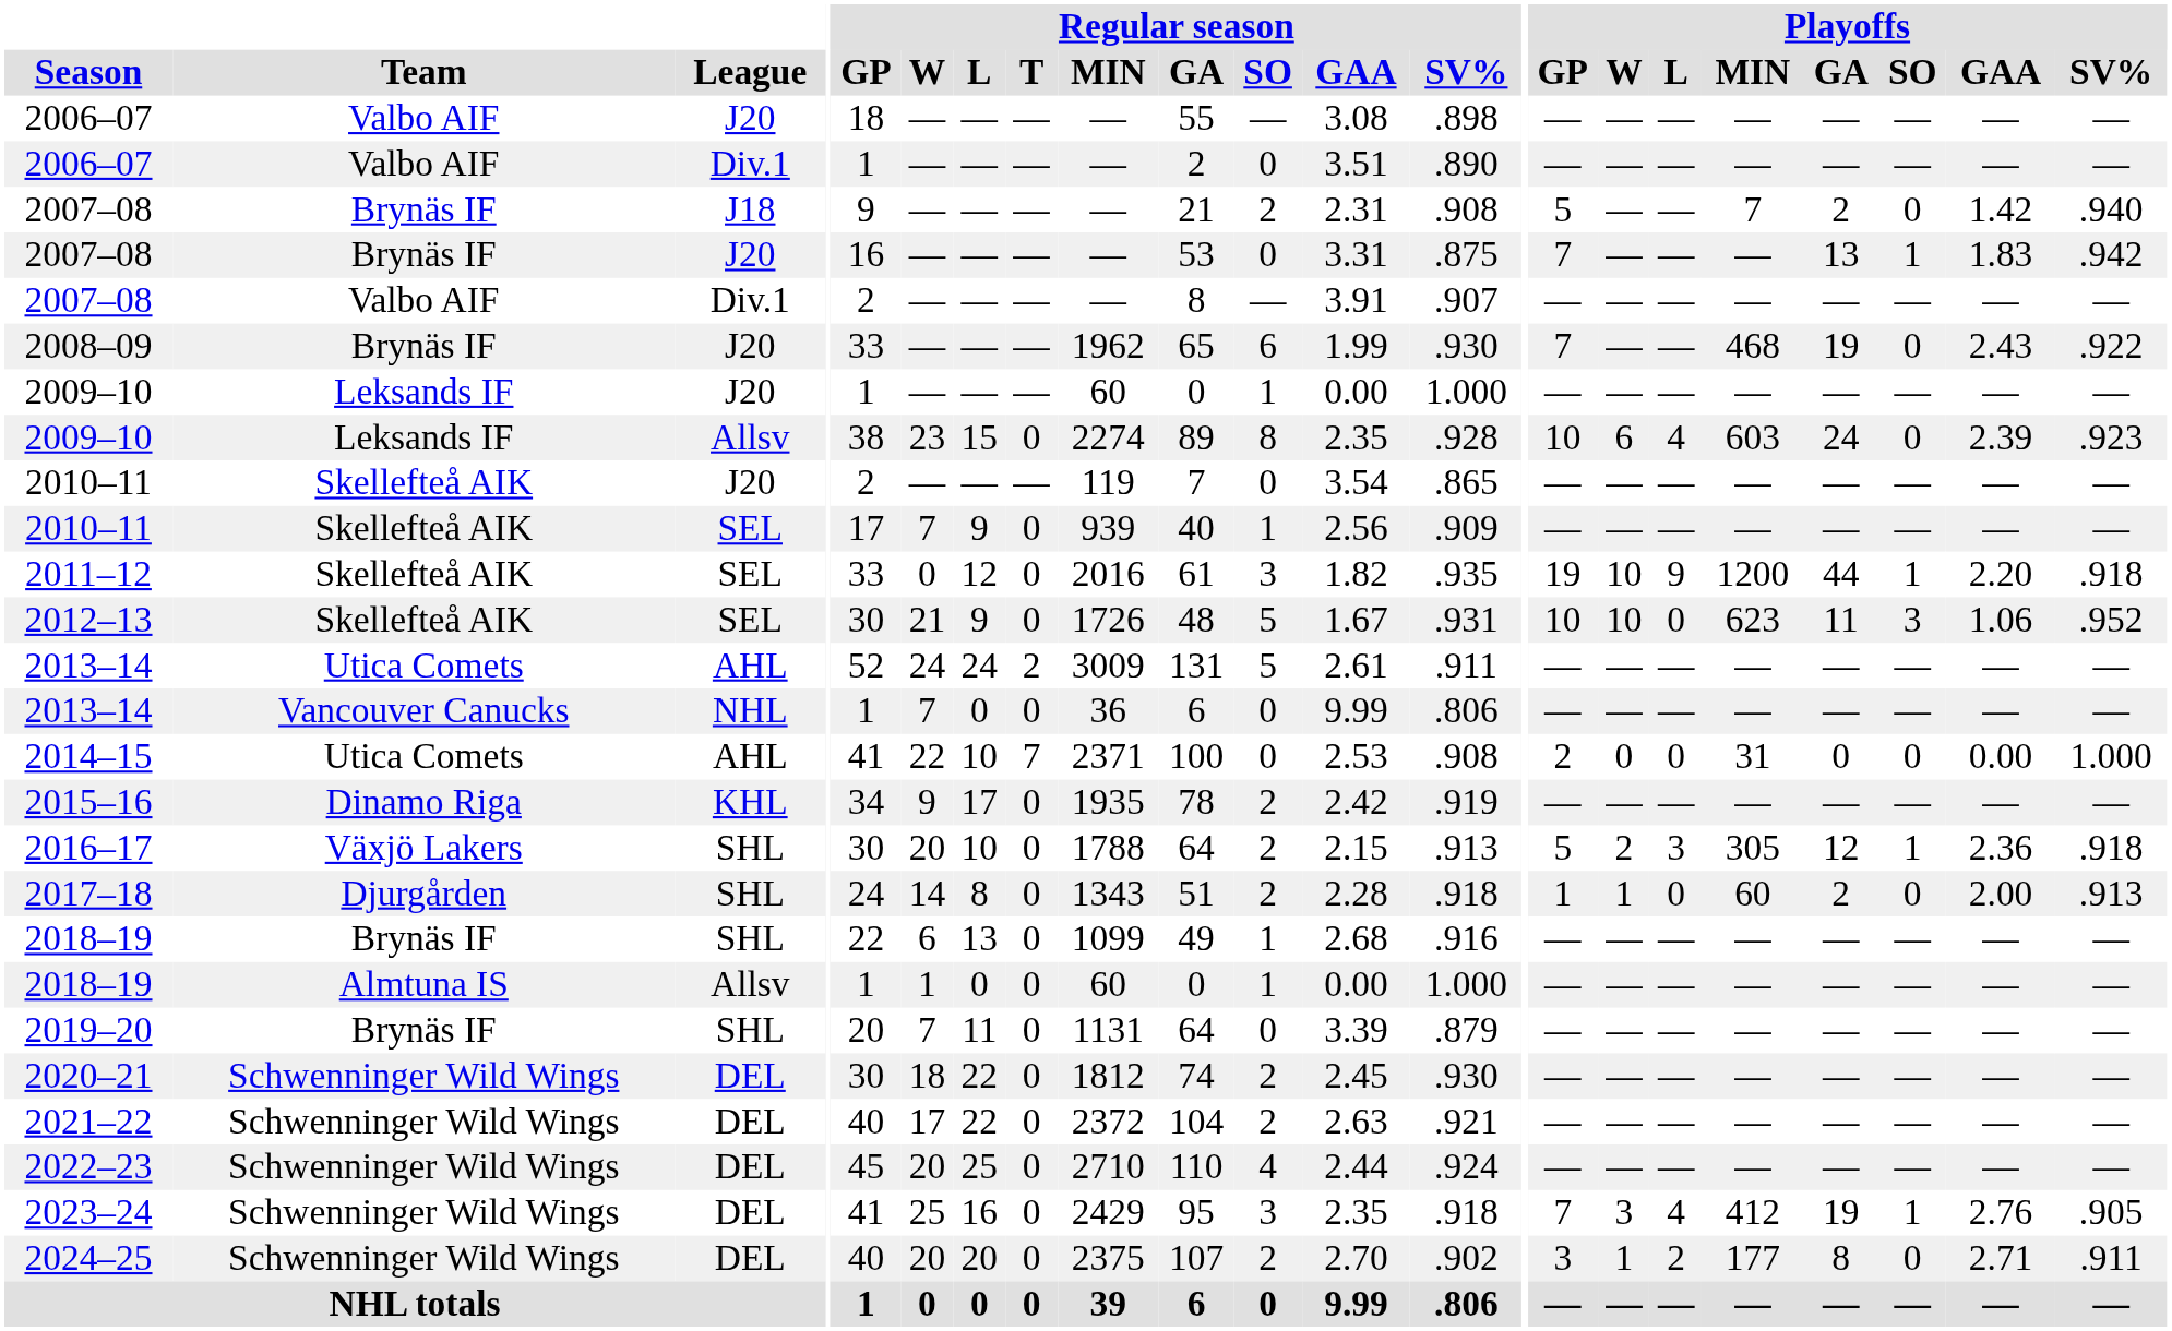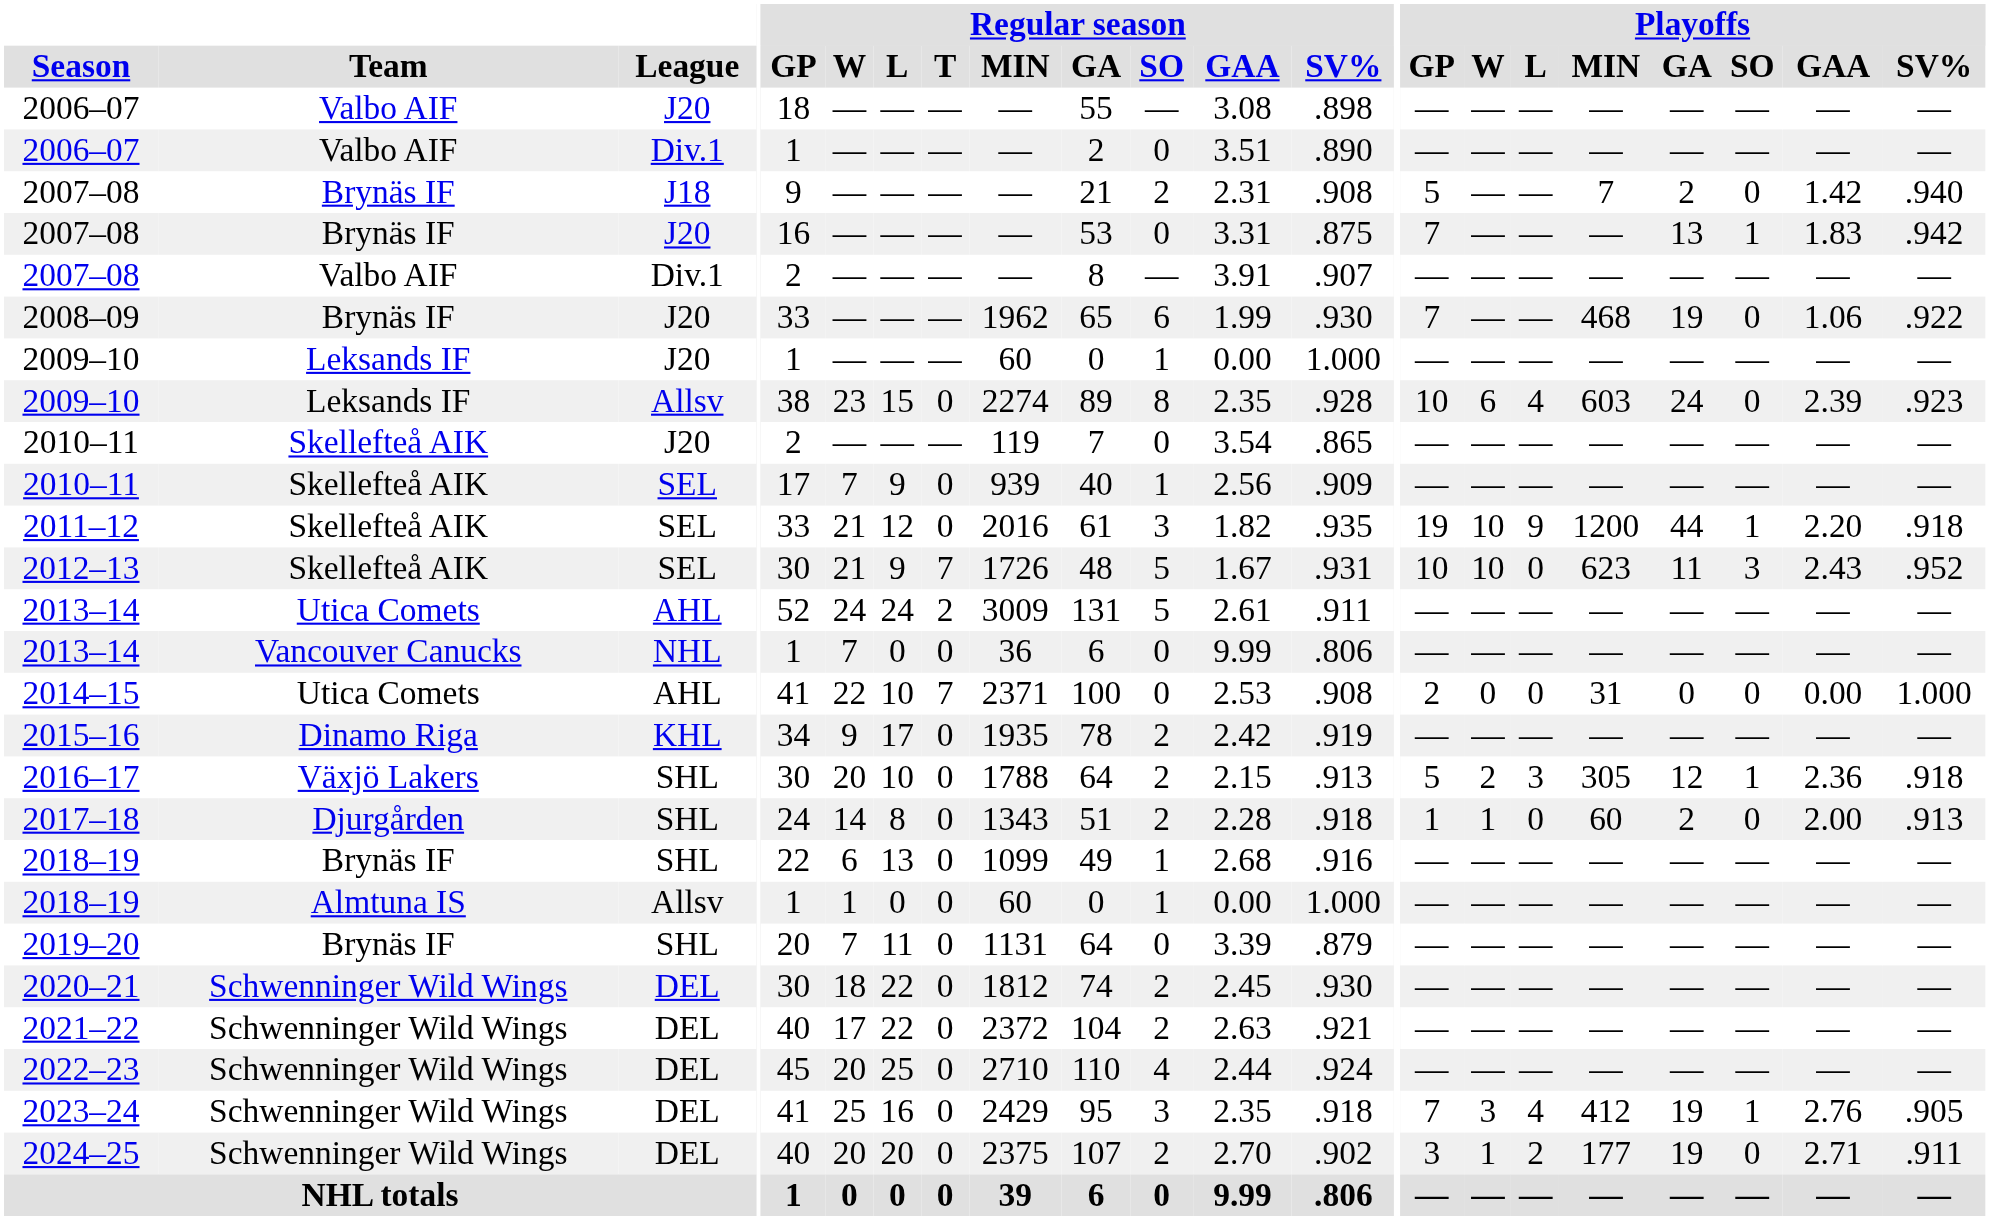2008–09 | Playoffs / GAA: 2.43 -> 1.06
2011–12 | Regular season / W: 0 -> 21
2012–13 | Regular season / T: 0 -> 7
2012–13 | Playoffs / GAA: 1.06 -> 2.43
2024–25 | Playoffs / GA: 8 -> 19
